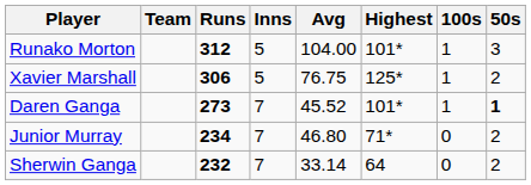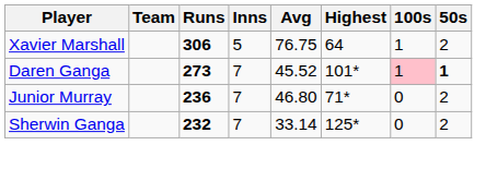- row: Runako Morton | 312 | 5 | 104.00 | 101* | 1 | 3
Xavier Marshall | Highest: 125* -> 64
Daren Ganga | 100s: no background -> pink background
Junior Murray | Runs: 234 -> 236
Sherwin Ganga | Highest: 64 -> 125*
